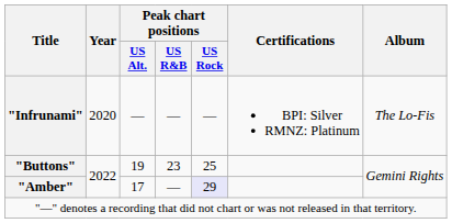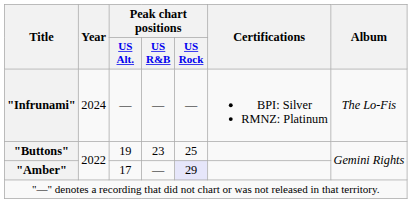"Infrunami" | Year: 2020 -> 2024
